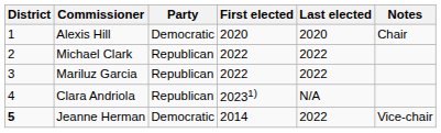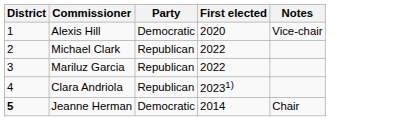- column: Last elected | 2020 | 2022 | 2022 | N/A | 2022
Alexis Hill | Notes: Chair -> Vice-chair
Jeanne Herman | Notes: Vice-chair -> Chair
